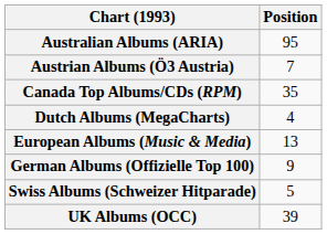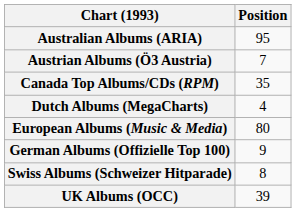European Albums (Music & Media) | Position: 13 -> 80
Swiss Albums (Schweizer Hitparade) | Position: 5 -> 8
